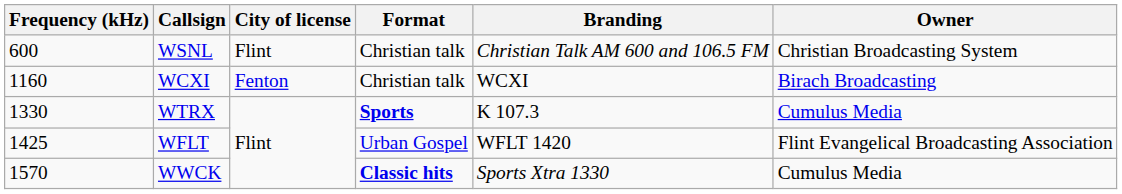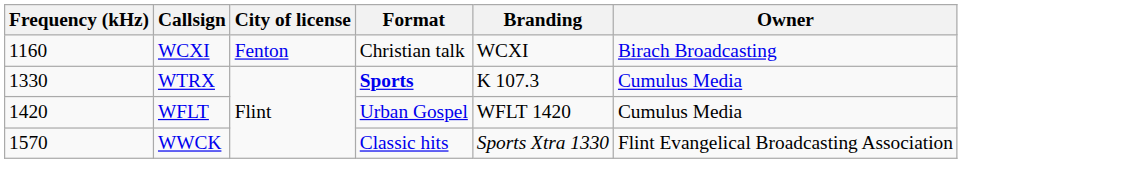- row: 600 | WSNL | Flint | Christian talk | Christian Talk AM 600 and 106.5 FM | Christian Broadcasting System
WFLT | Frequency (kHz): 1425 -> 1420
WFLT | Owner: Flint Evangelical Broadcasting Association -> Cumulus Media
WWCK | Format: bold -> normal
WWCK | Owner: Cumulus Media -> Flint Evangelical Broadcasting Association
